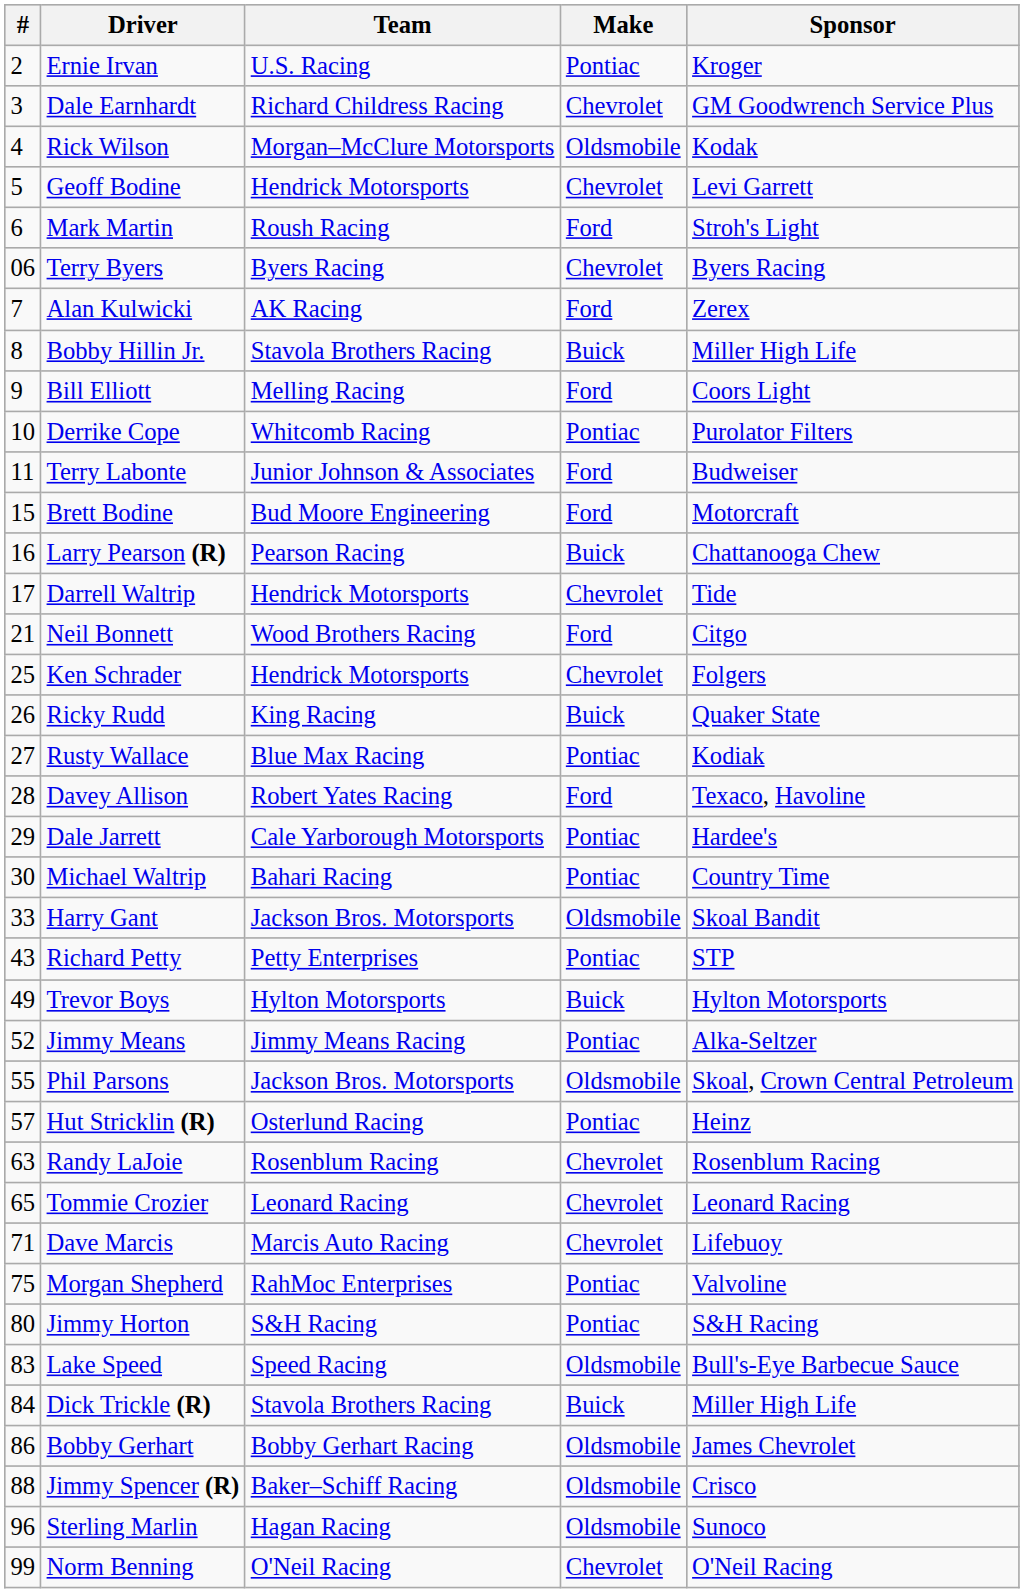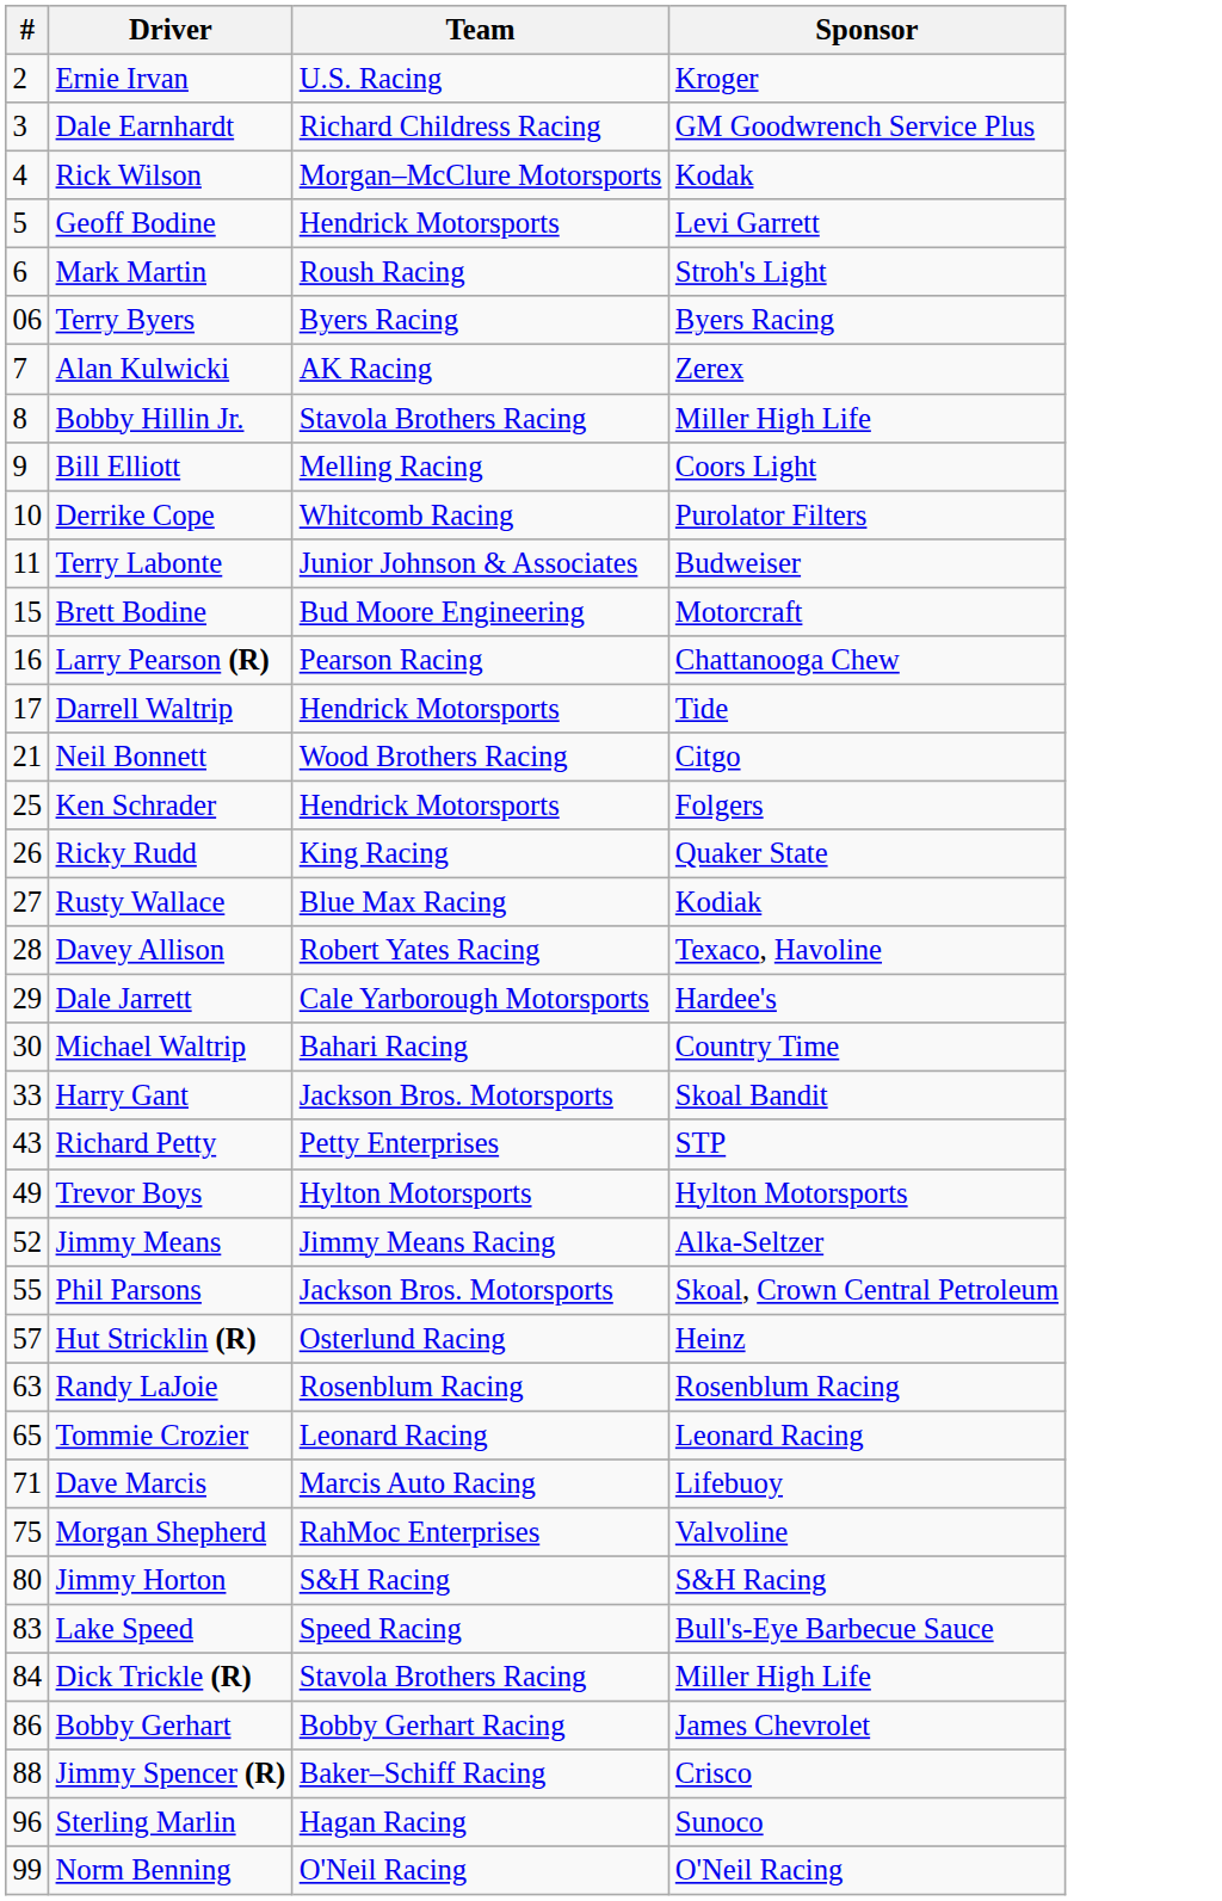- column: Make | Pontiac | Chevrolet | Oldsmobile | Chevrolet | Ford | Chevrolet | Ford | Buick | Ford | Pontiac | Ford | Ford | Buick | Chevrolet | Ford | Chevrolet | Buick | Pontiac | Ford | Pontiac | Pontiac | Oldsmobile | Pontiac | Buick | Pontiac | Oldsmobile | Pontiac | Chevrolet | Chevrolet | Chevrolet | Pontiac | Pontiac | Oldsmobile | Buick | Oldsmobile | Oldsmobile | Oldsmobile | Chevrolet
